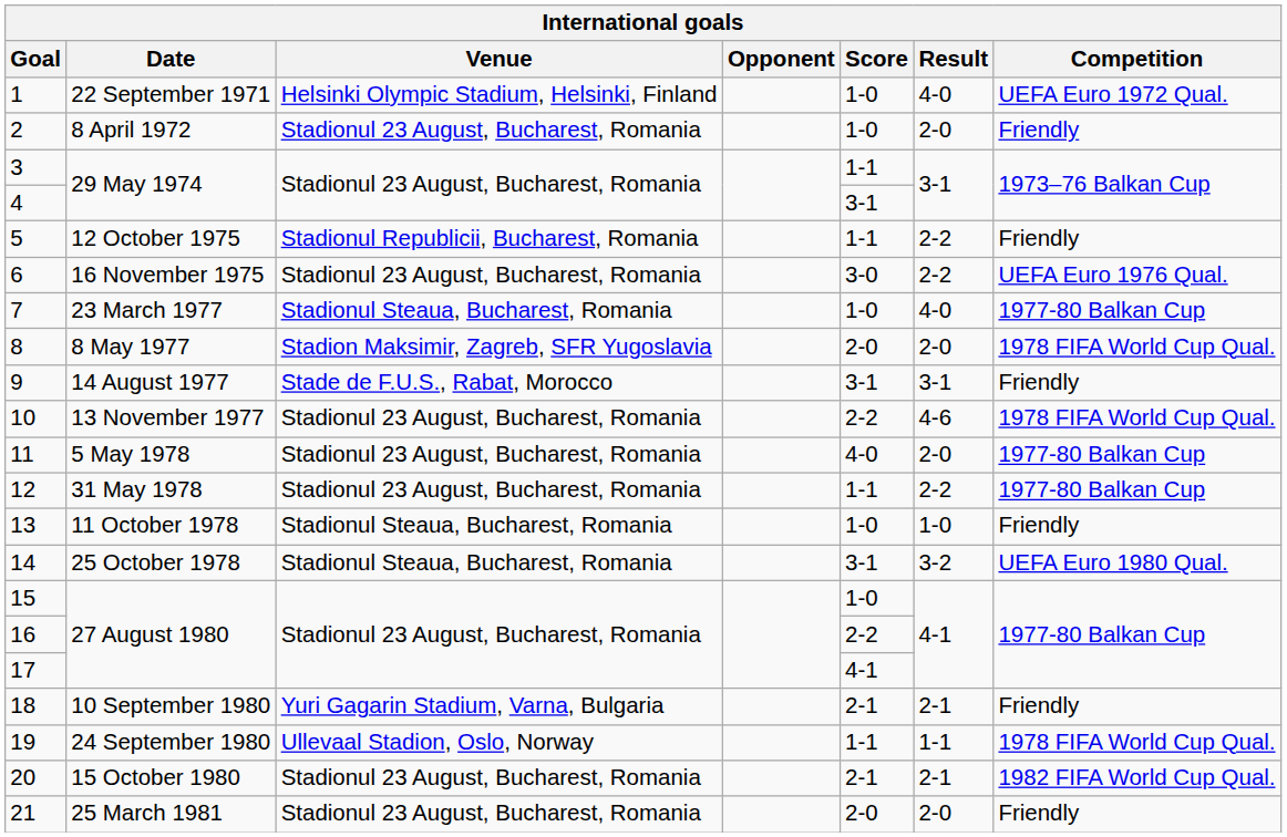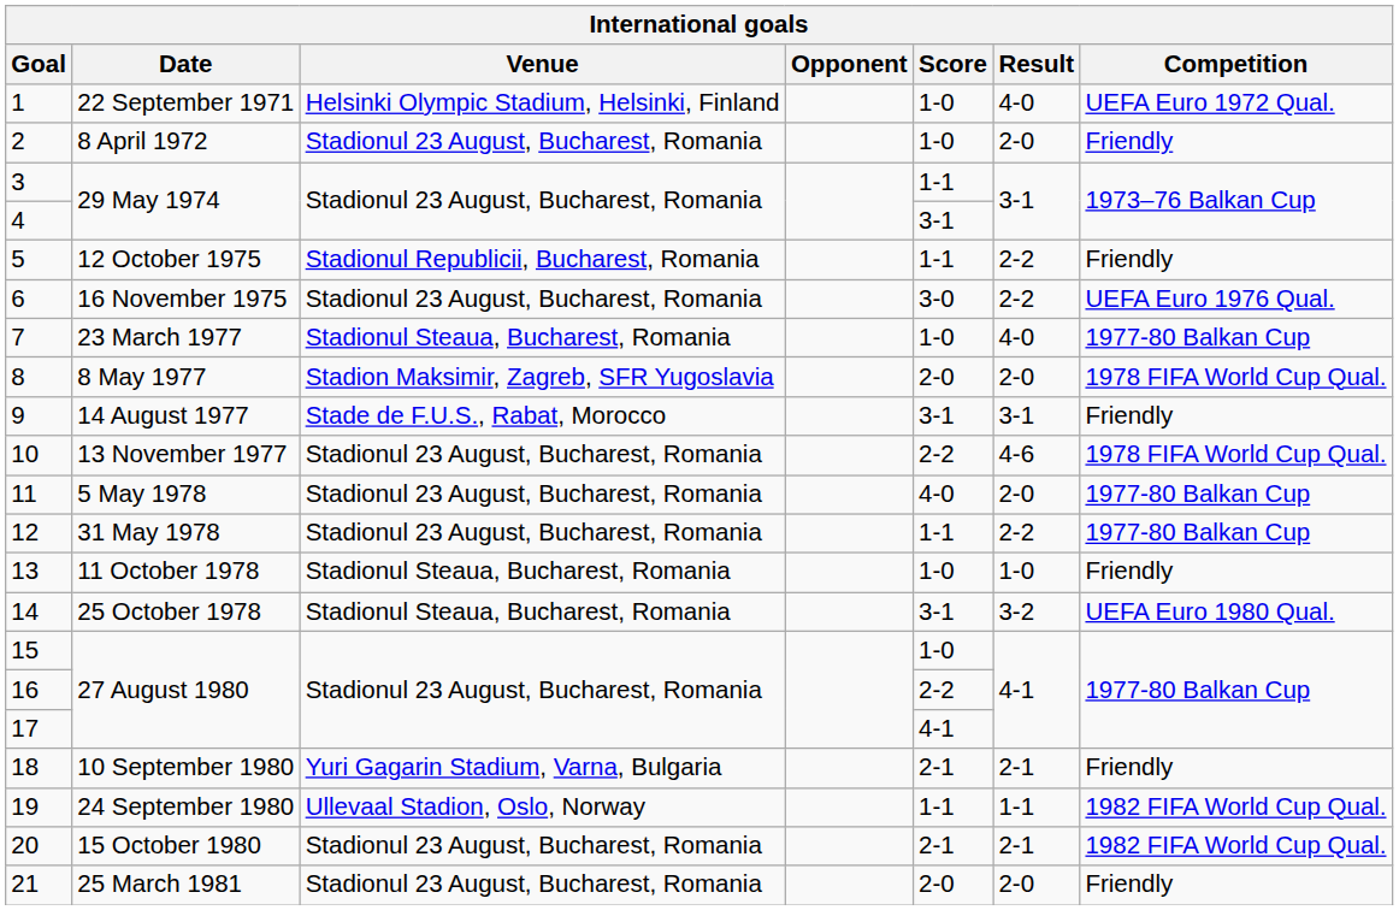19 | Competition: 1978 FIFA World Cup Qual. -> 1982 FIFA World Cup Qual.
